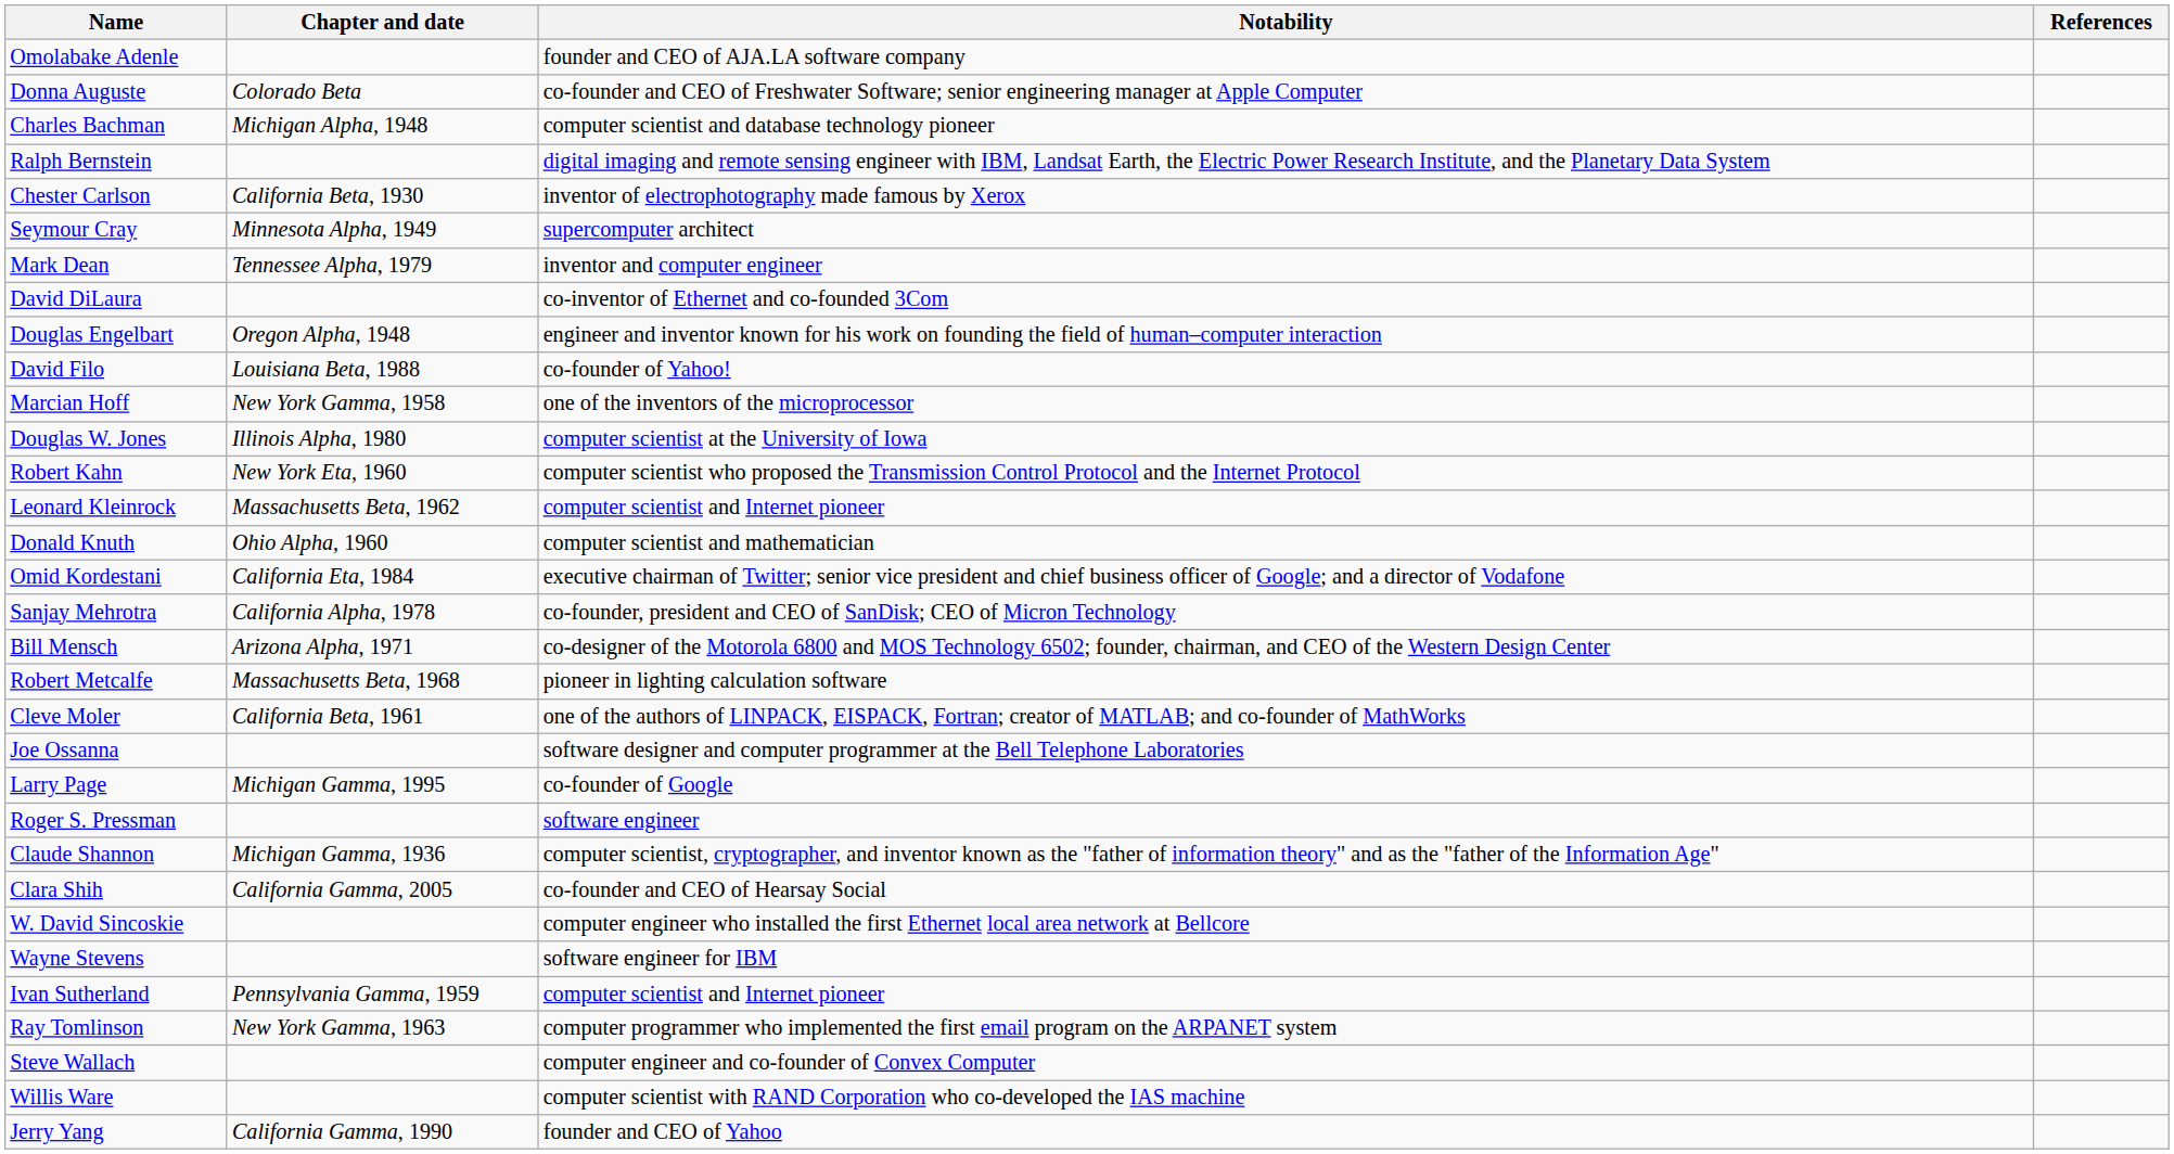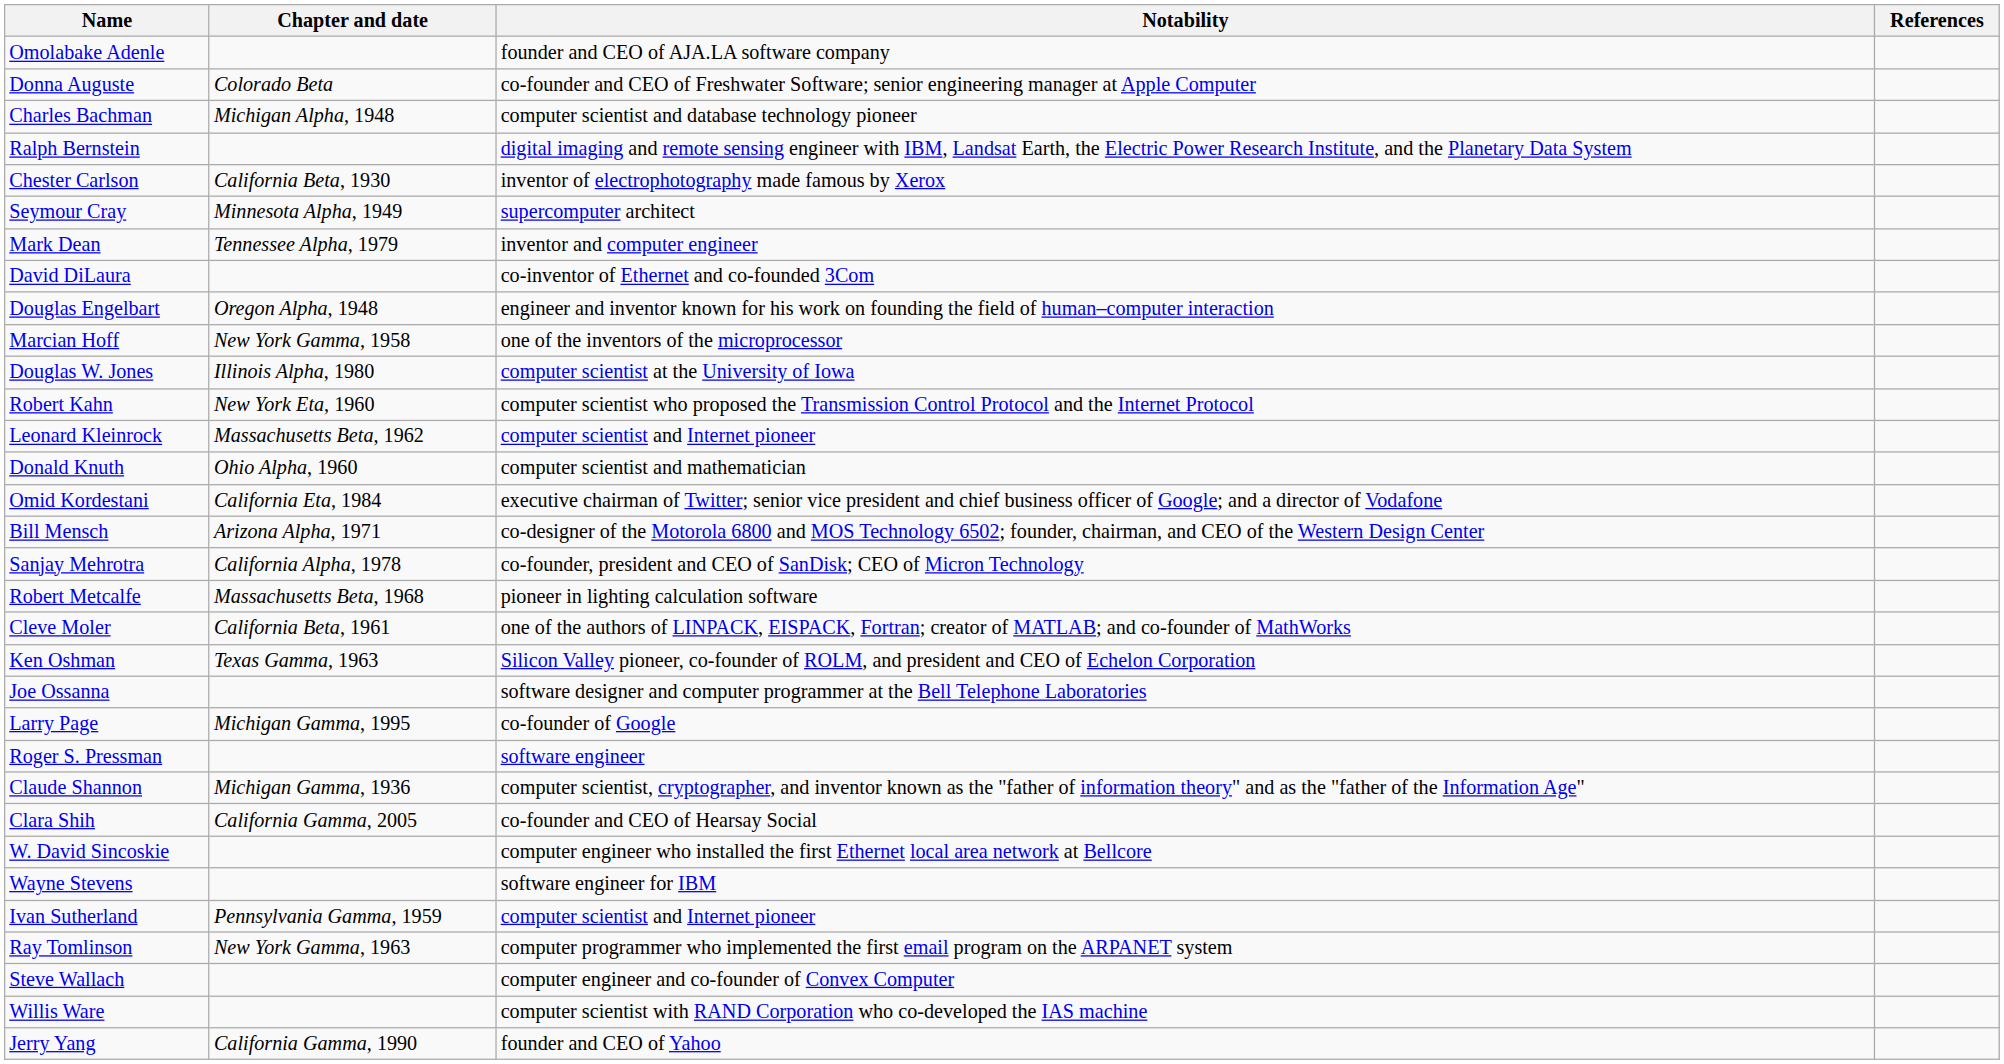- row: David Filo | Louisiana Beta, 1988 | co-founder of Yahoo!
rows swapped: Sanjay Mehrotra <-> Bill Mensch
+ row: Ken Oshman | Texas Gamma, 1963 | Silicon Valley pioneer, co-founder of ROLM, and president and CEO of Echelon Corporation
